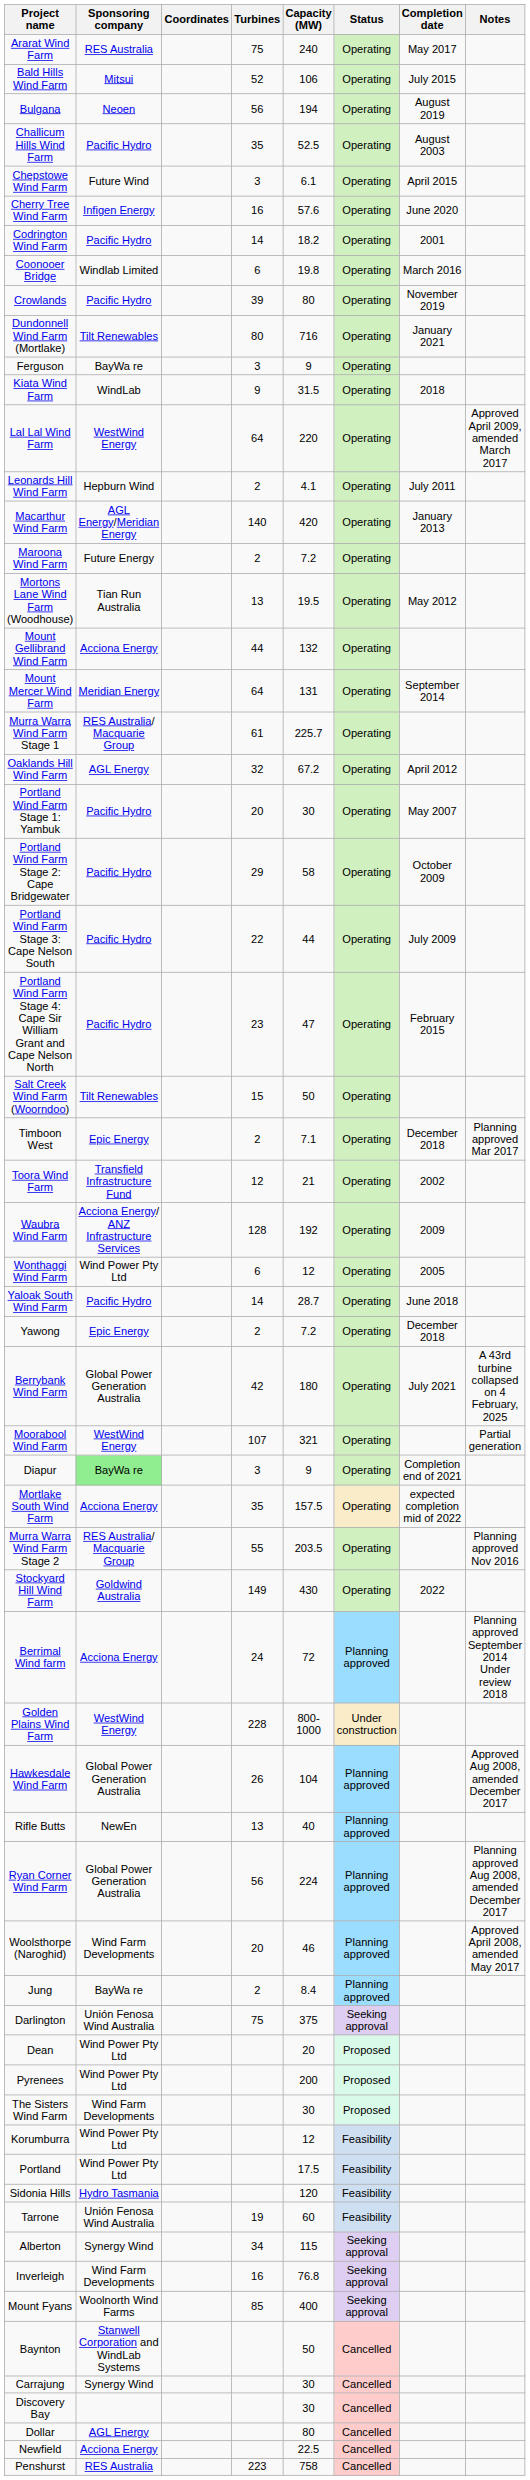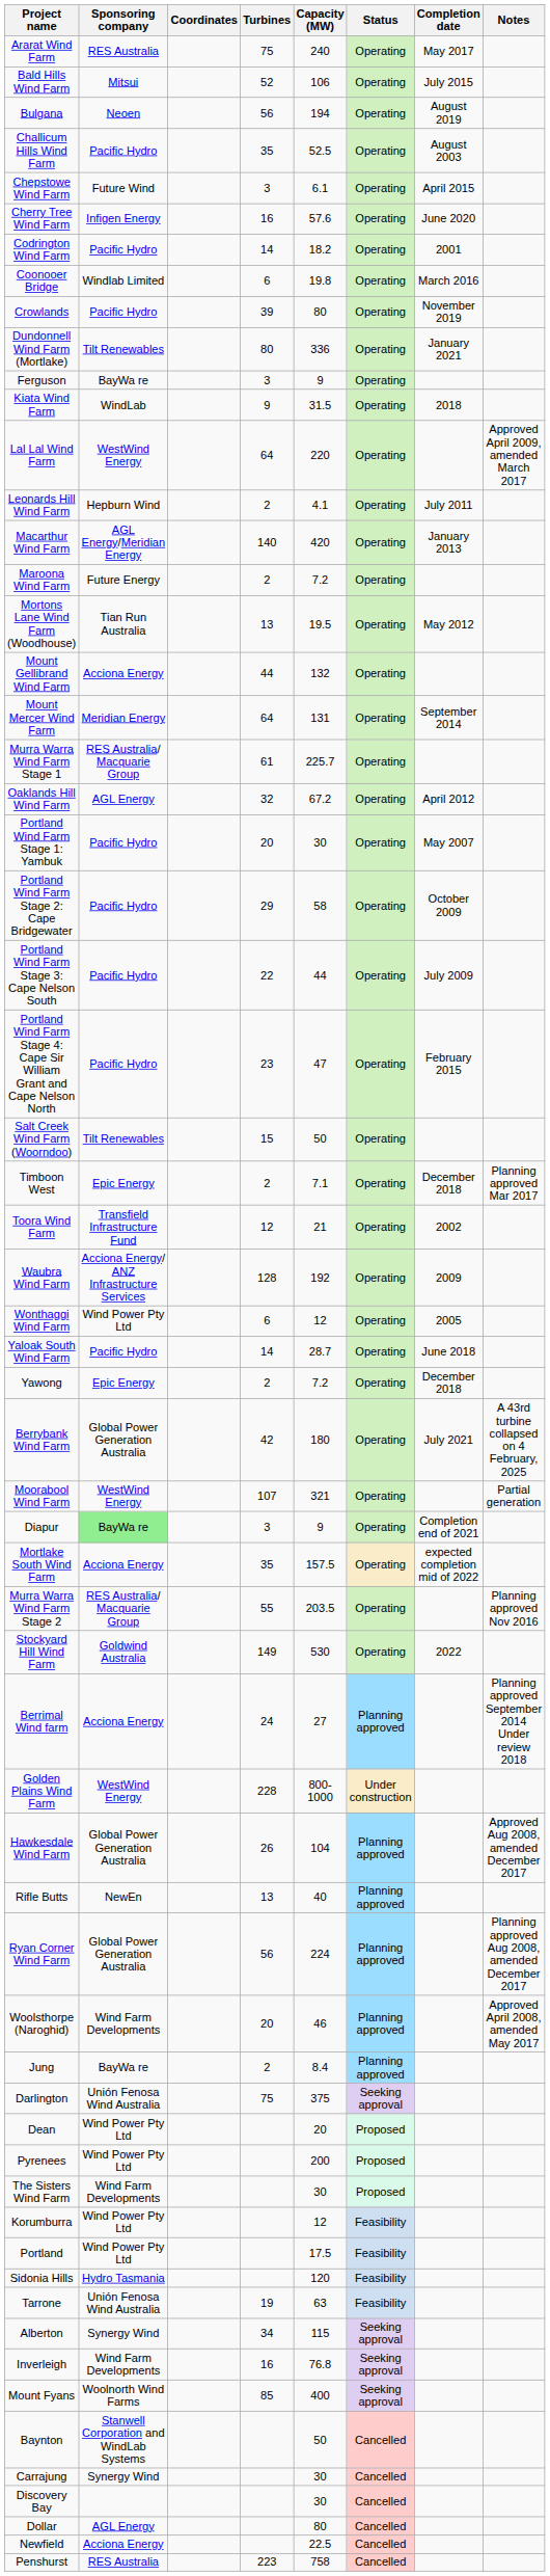Dundonnell Wind Farm (Mortlake) | Capacity (MW): 716 -> 336
Stockyard Hill Wind Farm | Capacity (MW): 430 -> 530
Berrimal Wind farm | Capacity (MW): 72 -> 27
Tarrone | Capacity (MW): 60 -> 63
